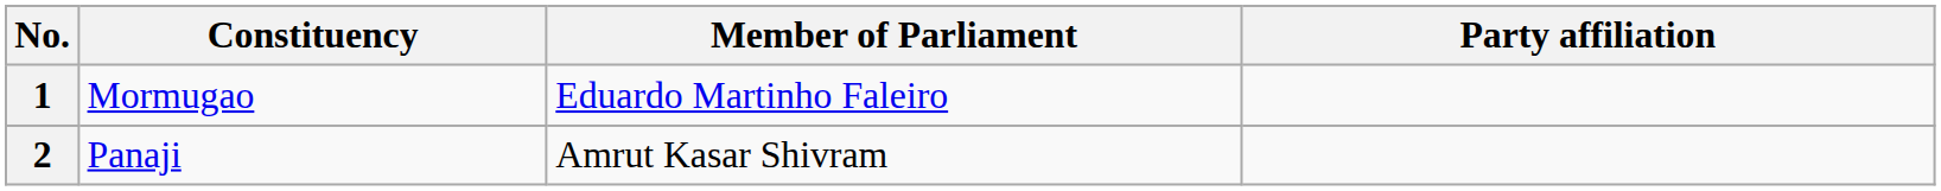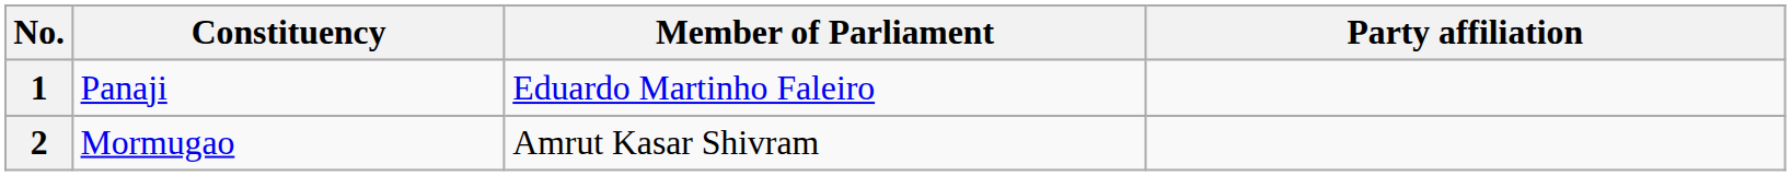1 | Constituency: Mormugao -> Panaji
2 | Constituency: Panaji -> Mormugao
